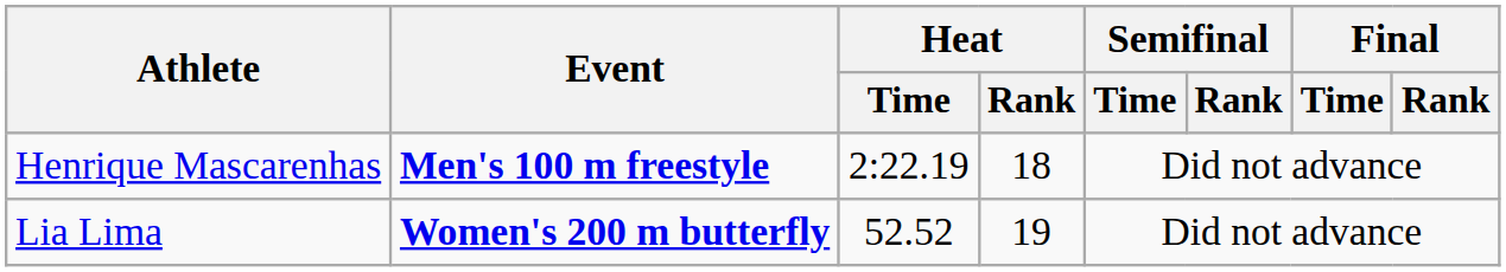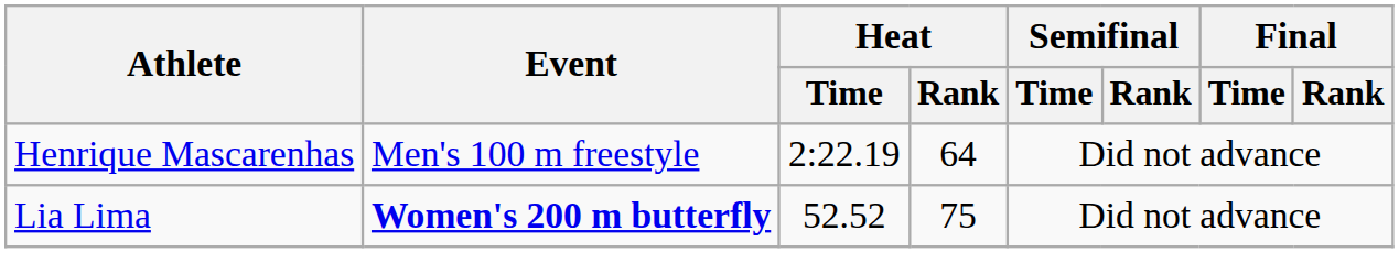Henrique Mascarenhas | Event: bold -> normal
Henrique Mascarenhas | Heat / Rank: 18 -> 64
Lia Lima | Heat / Rank: 19 -> 75
